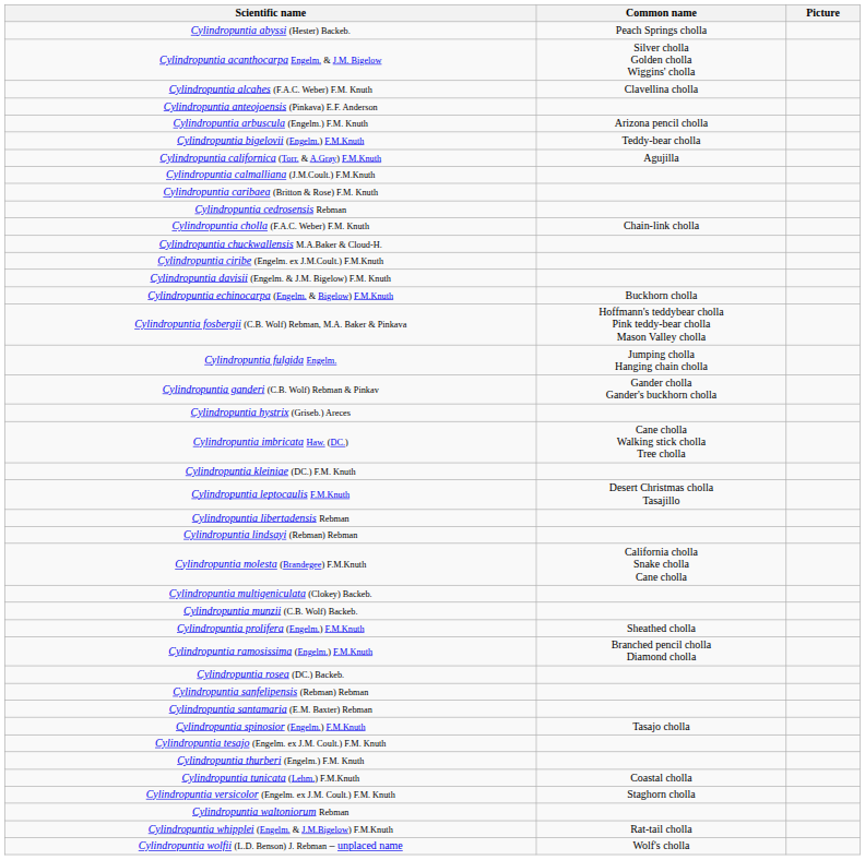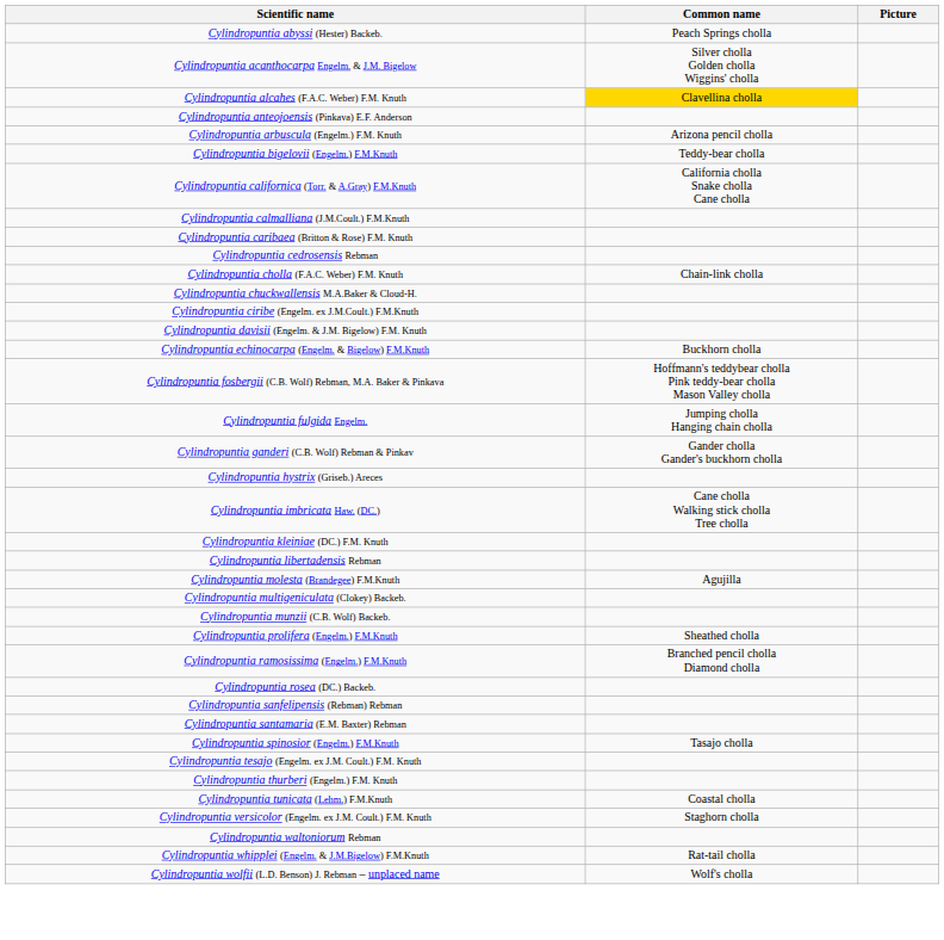Cylindropuntia alcahes (F.A.C. Weber) F.M. Knuth | Common name: no background -> gold background
Cylindropuntia californica (Torr. & A.Gray) F.M.Knuth | Common name: Agujilla -> California cholla Snake cholla Cane cholla
- row: Cylindropuntia leptocaulis F.M.Knuth | Desert Christmas cholla Tasajillo
- row: Cylindropuntia lindsayi (Rebman) Rebman
Cylindropuntia molesta (Brandegee) F.M.Knuth | Common name: California cholla Snake cholla Cane cholla -> Agujilla
